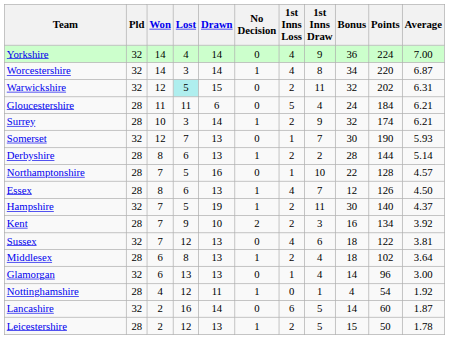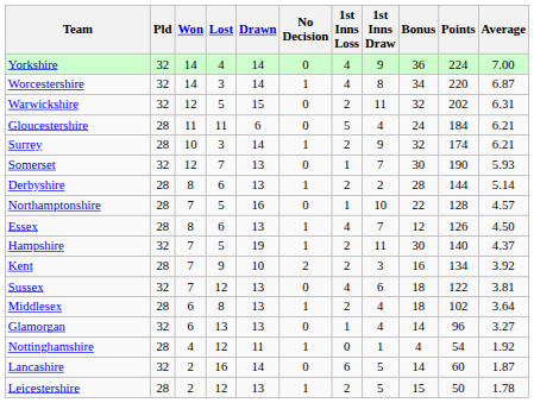Warwickshire | Lost: paleturquoise background -> no background
Glamorgan | Average: 3.00 -> 3.27
